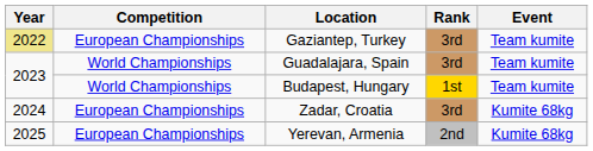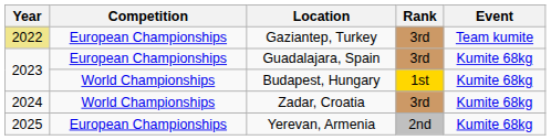Guadalajara, Spain | Competition: World Championships -> European Championships
Guadalajara, Spain | Event: Team kumite -> Kumite 68kg
Budapest, Hungary | Event: Team kumite -> Kumite 68kg
Zadar, Croatia | Competition: European Championships -> World Championships
